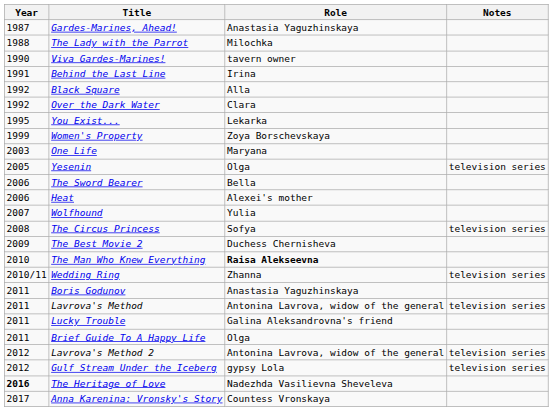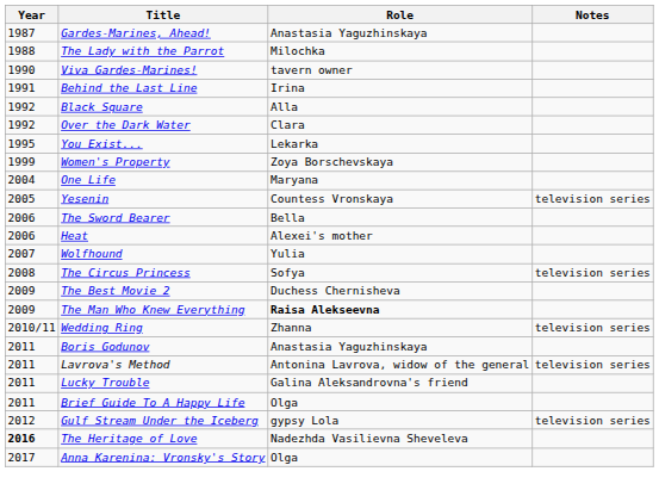One Life | Year: 2003 -> 2004
Yesenin | Role: Olga -> Countess Vronskaya
The Man Who Knew Everything | Year: 2010 -> 2009
- row: 2012 | Lavrova's Method 2 | Antonina Lavrova, widow of the general | television series
Anna Karenina: Vronsky's Story | Role: Countess Vronskaya -> Olga
